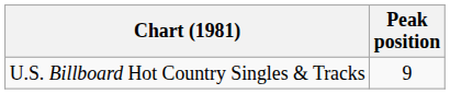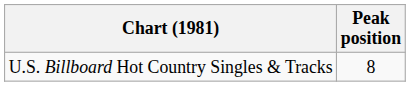U.S. Billboard Hot Country Singles & Tracks | Peak position: 9 -> 8
